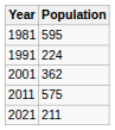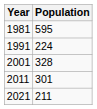2001 | Population: 362 -> 328
2011 | Population: 575 -> 301
